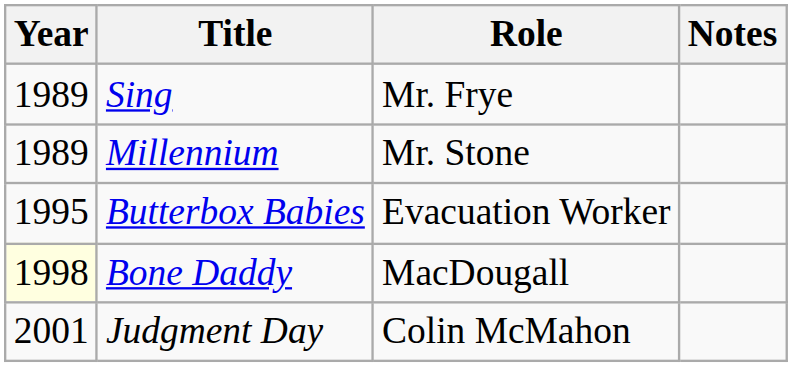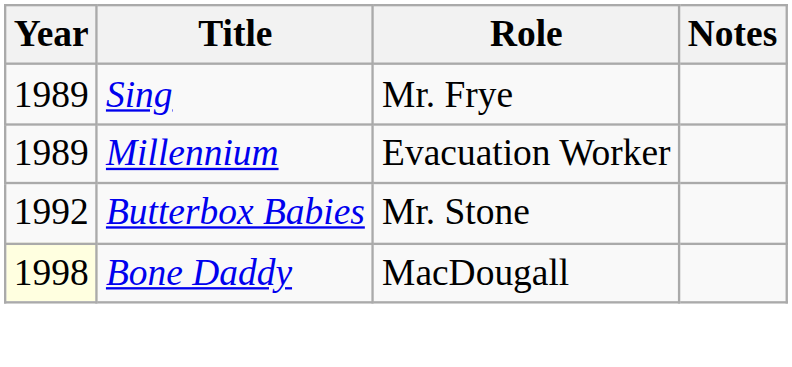Millennium | Role: Mr. Stone -> Evacuation Worker
Butterbox Babies | Year: 1995 -> 1992
Butterbox Babies | Role: Evacuation Worker -> Mr. Stone
- row: 2001 | Judgment Day | Colin McMahon
